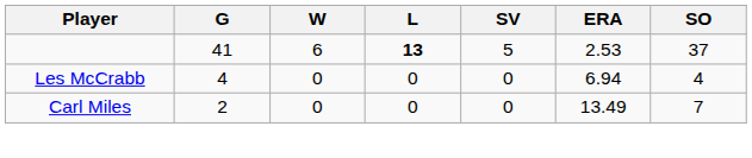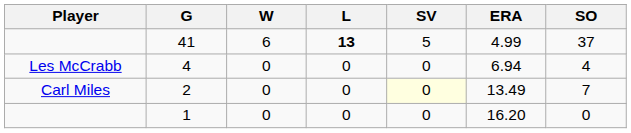41 | ERA: 2.53 -> 4.99
2 | SV: no background -> lightyellow background
+ row: 1 | 0 | 0 | 0 | 16.20 | 0
